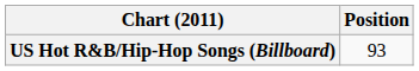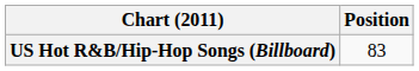US Hot R&B/Hip-Hop Songs (Billboard) | Position: 93 -> 83
